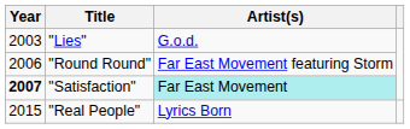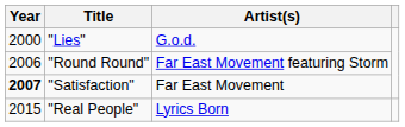"Lies" | Year: 2003 -> 2000
"Satisfaction" | Artist(s): paleturquoise background -> no background
